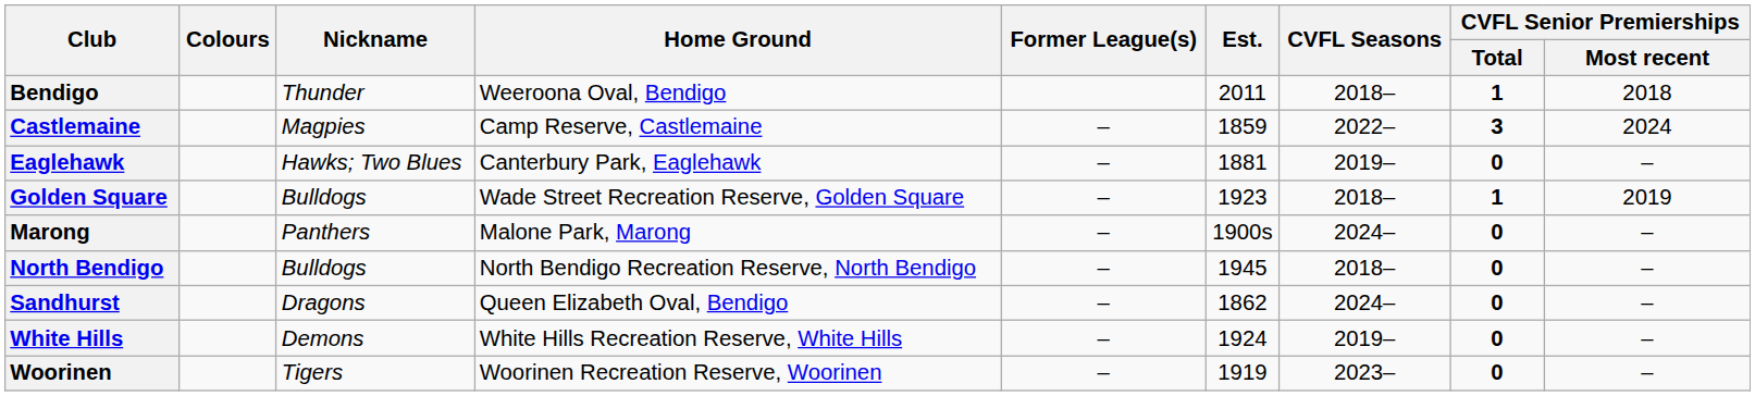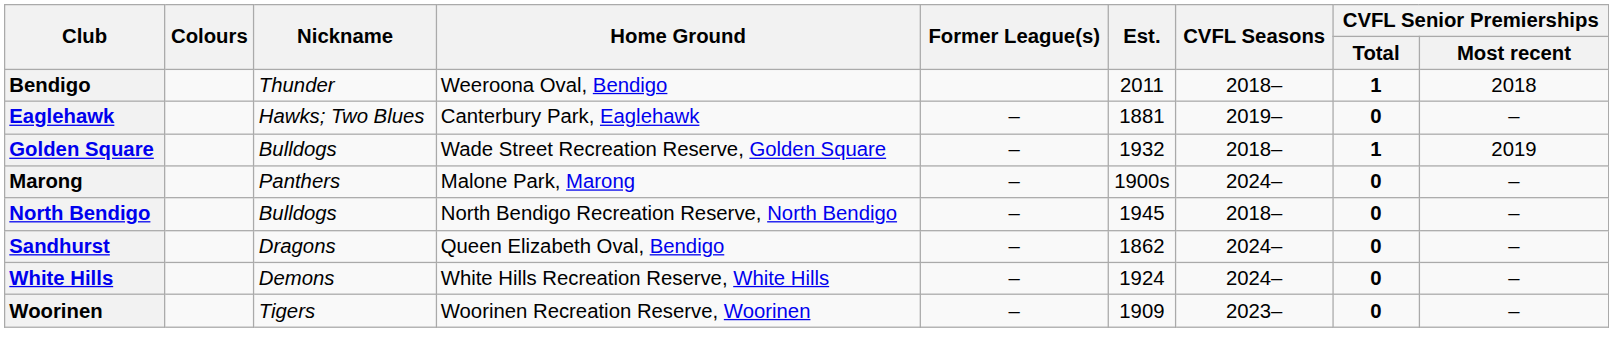- row: Castlemaine | Magpies | Camp Reserve, Castlemaine | – | 1859 | 2022– | 3 | 2024
Golden Square | Est.: 1923 -> 1932
White Hills | CVFL Seasons: 2019– -> 2024–
Woorinen | Est.: 1919 -> 1909
